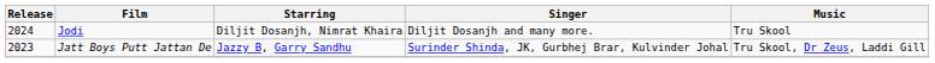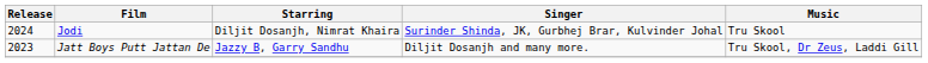Jodi | Singer: Diljit Dosanjh and many more. -> Surinder Shinda, JK, Gurbhej Brar, Kulvinder Johal
Jatt Boys Putt Jattan De | Singer: Surinder Shinda, JK, Gurbhej Brar, Kulvinder Johal -> Diljit Dosanjh and many more.
